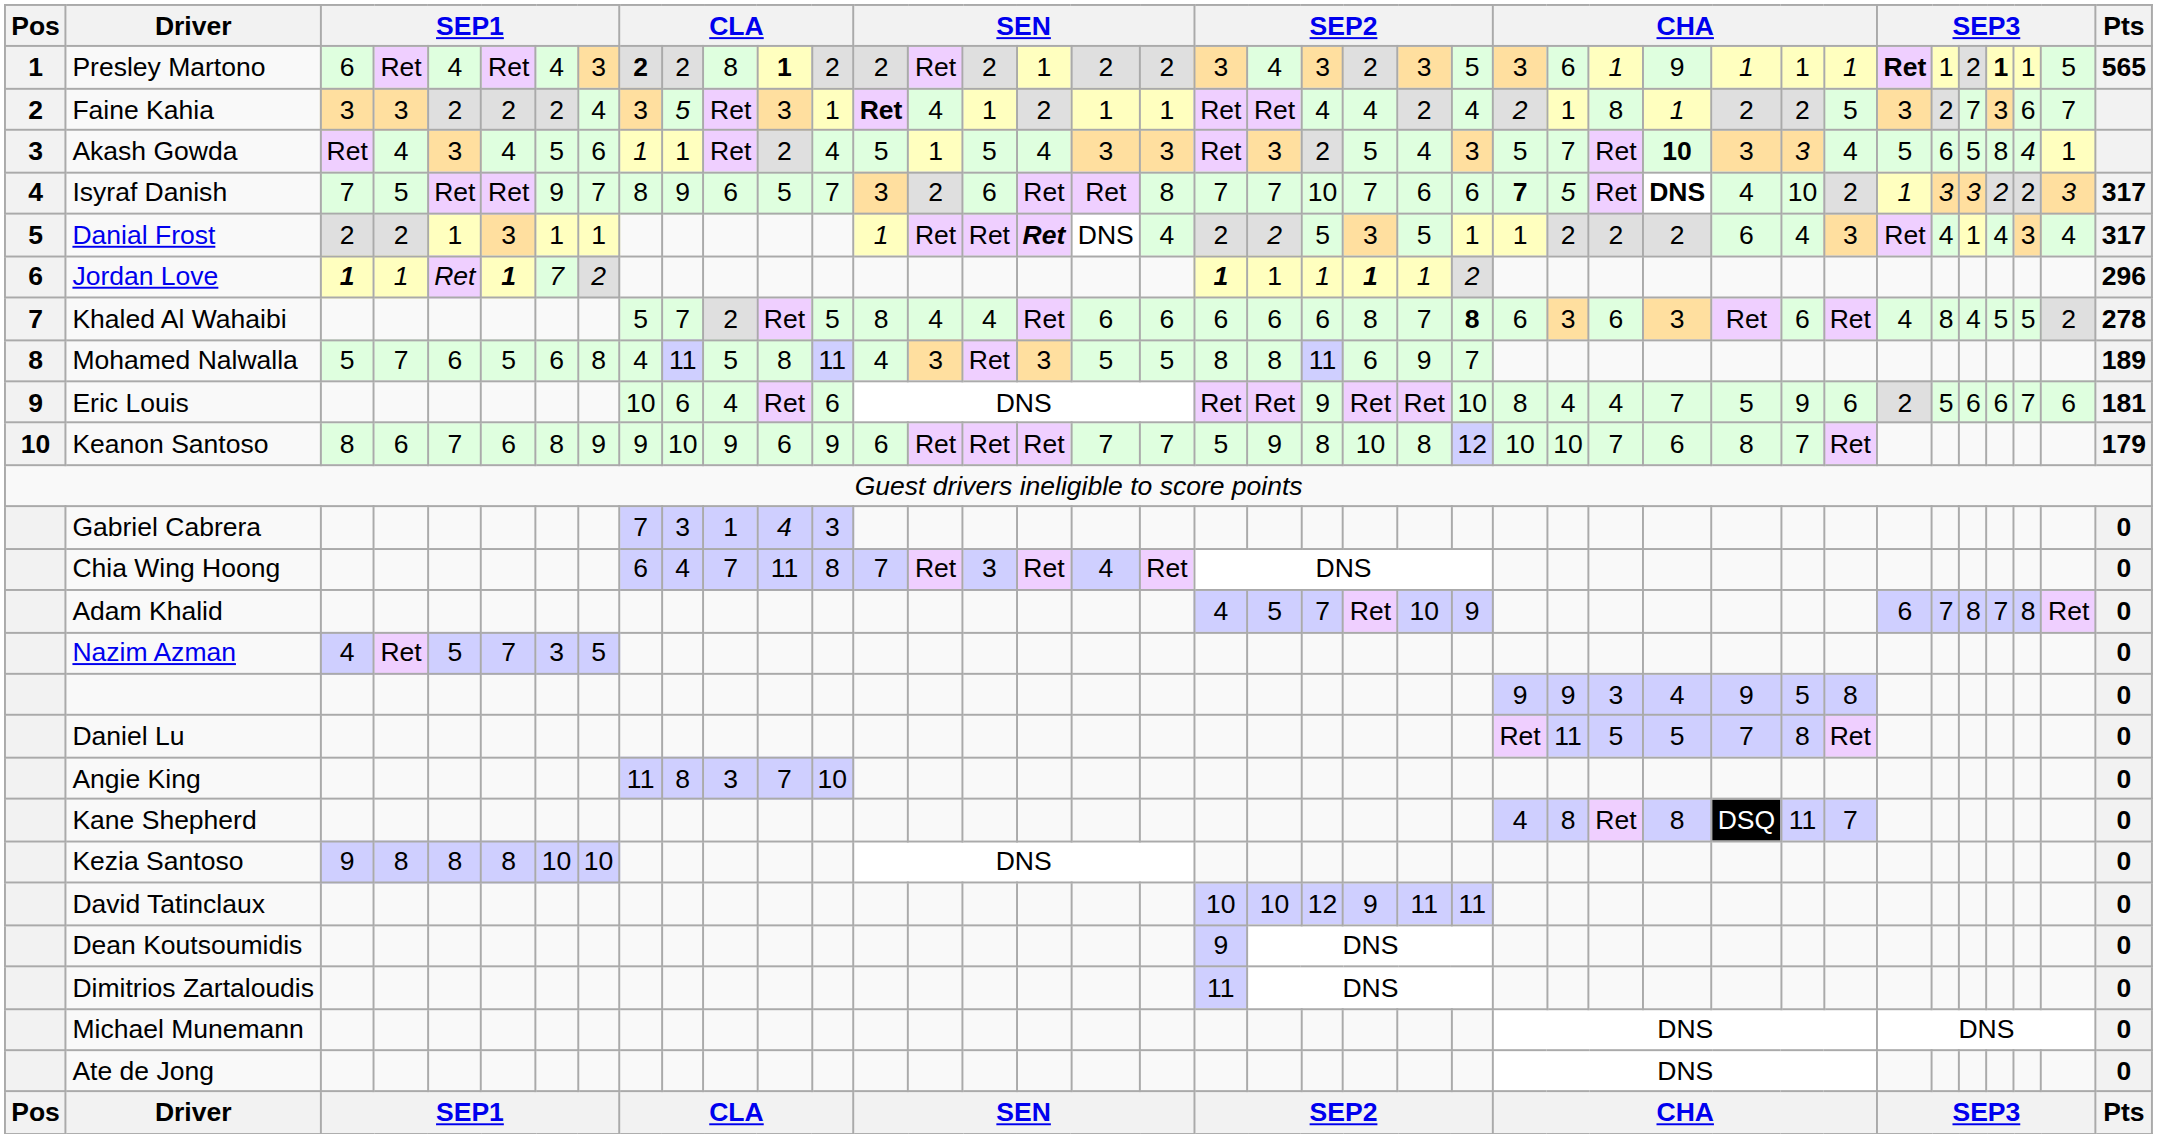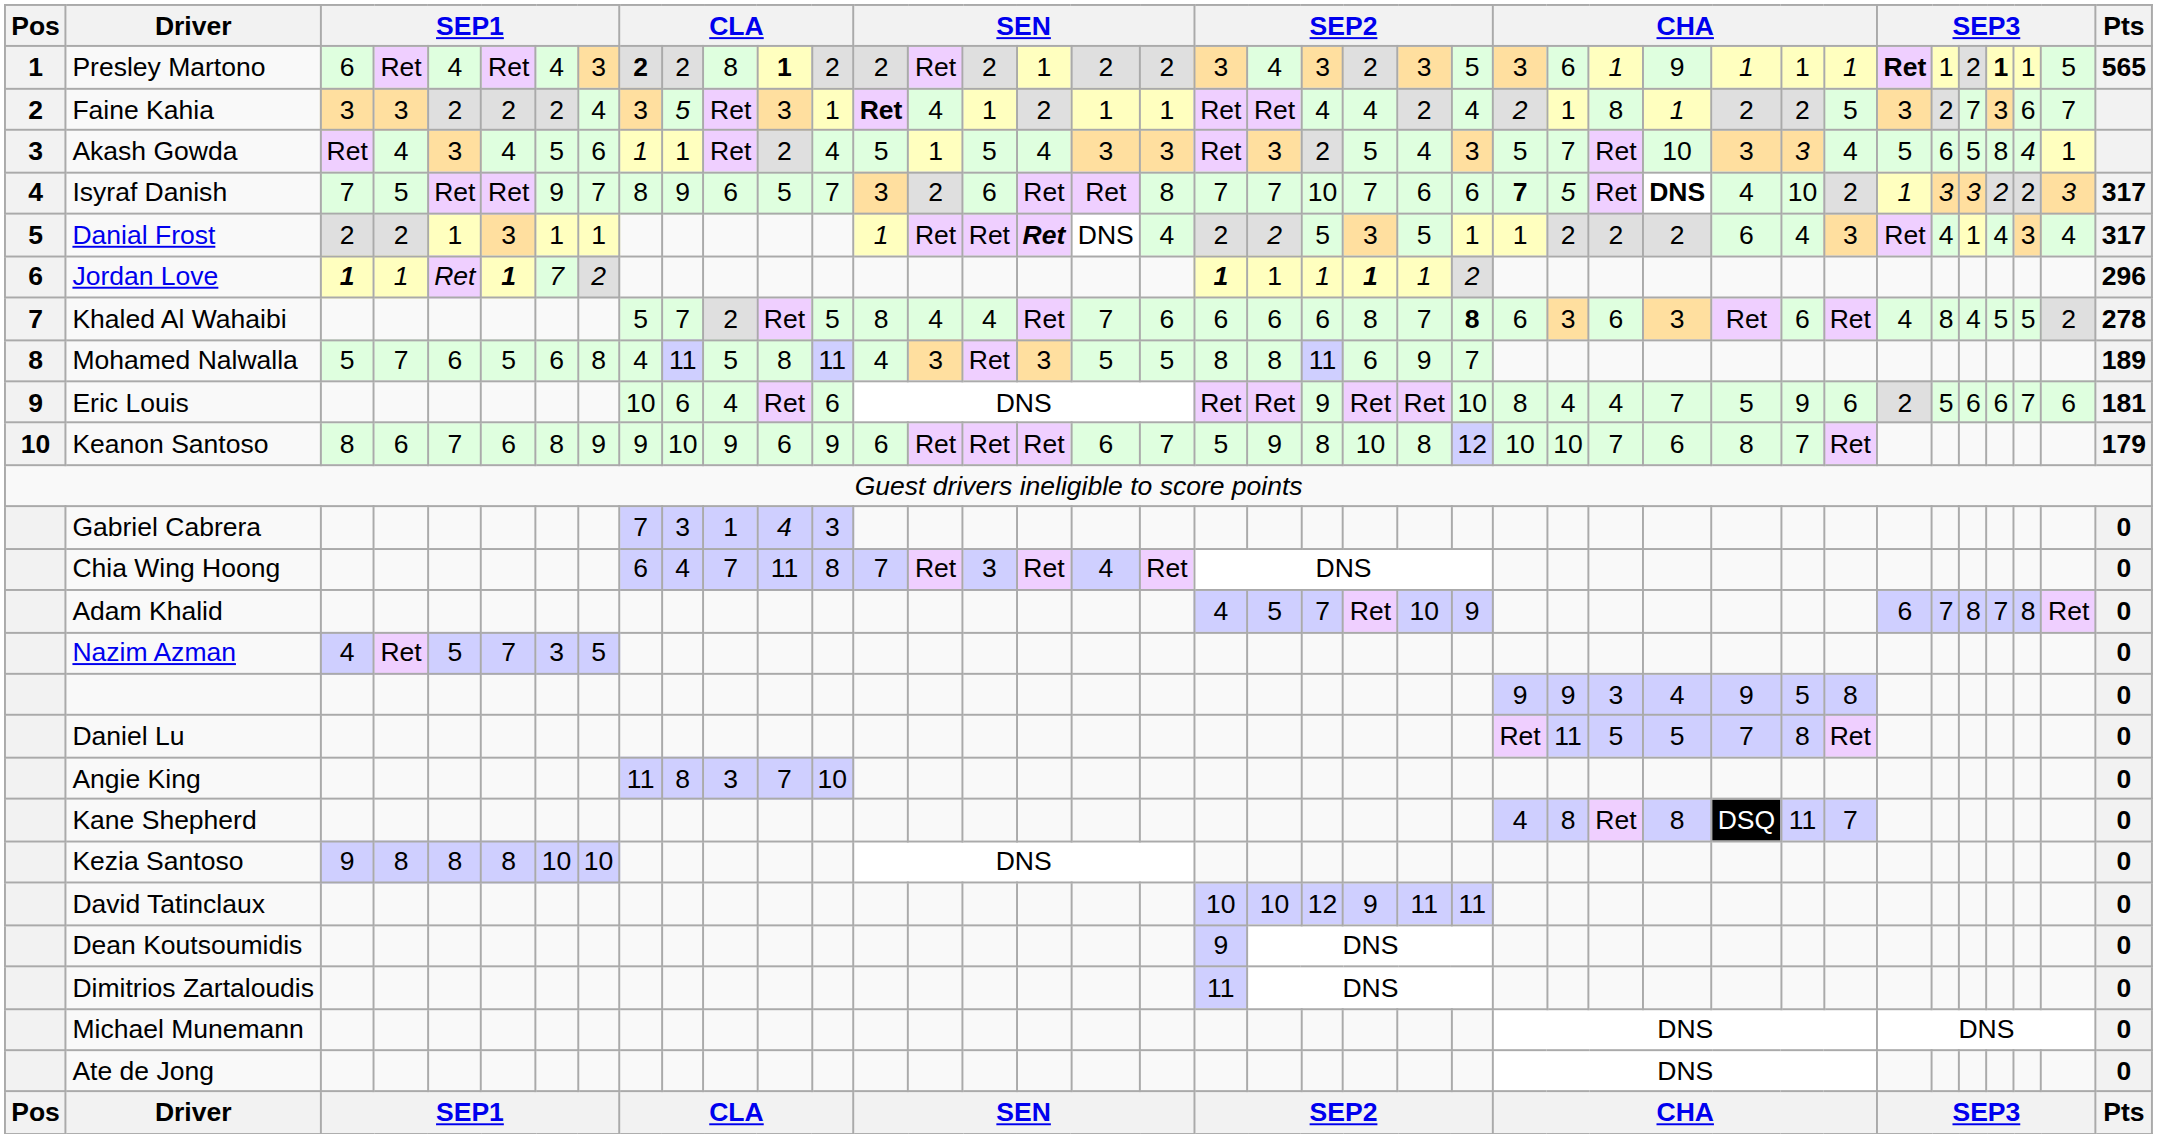Akash Gowda | column 29: bold -> normal
Khaled Al Wahaibi | column 18: 6 -> 7
Keanon Santoso | column 18: 7 -> 6
